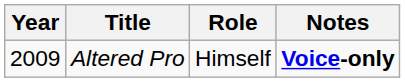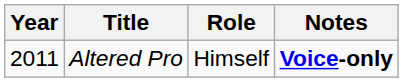Altered Pro | Year: 2009 -> 2011
